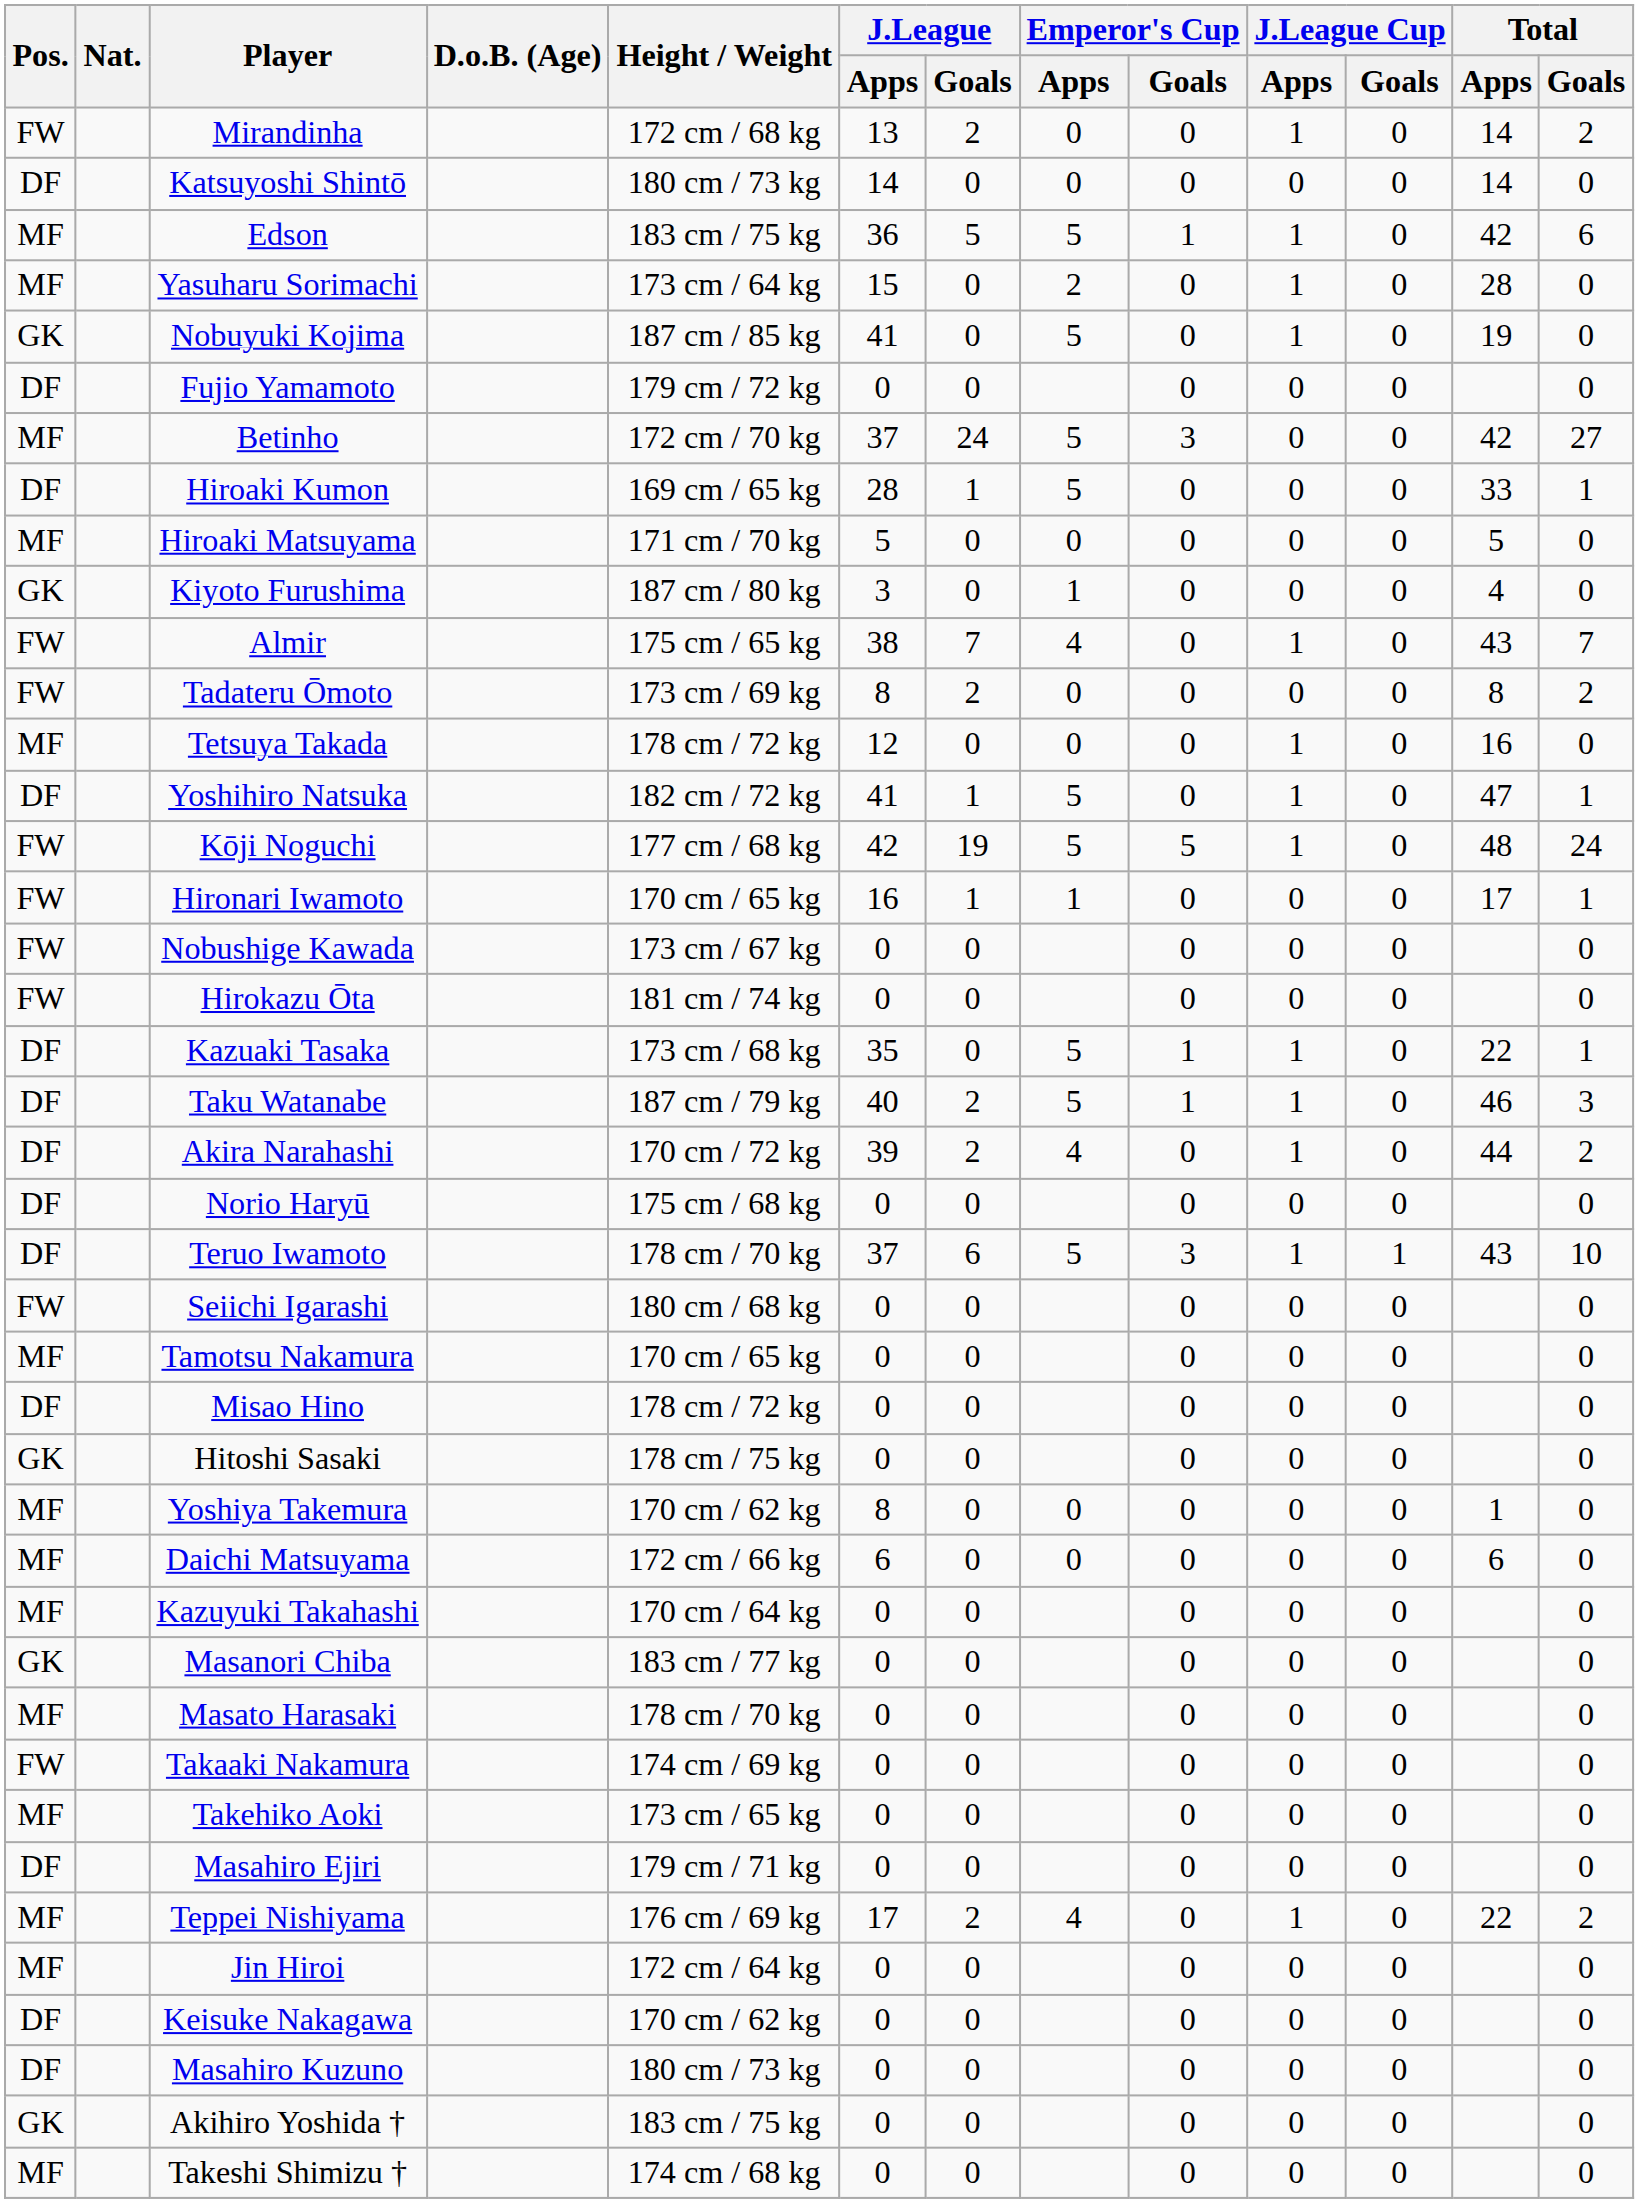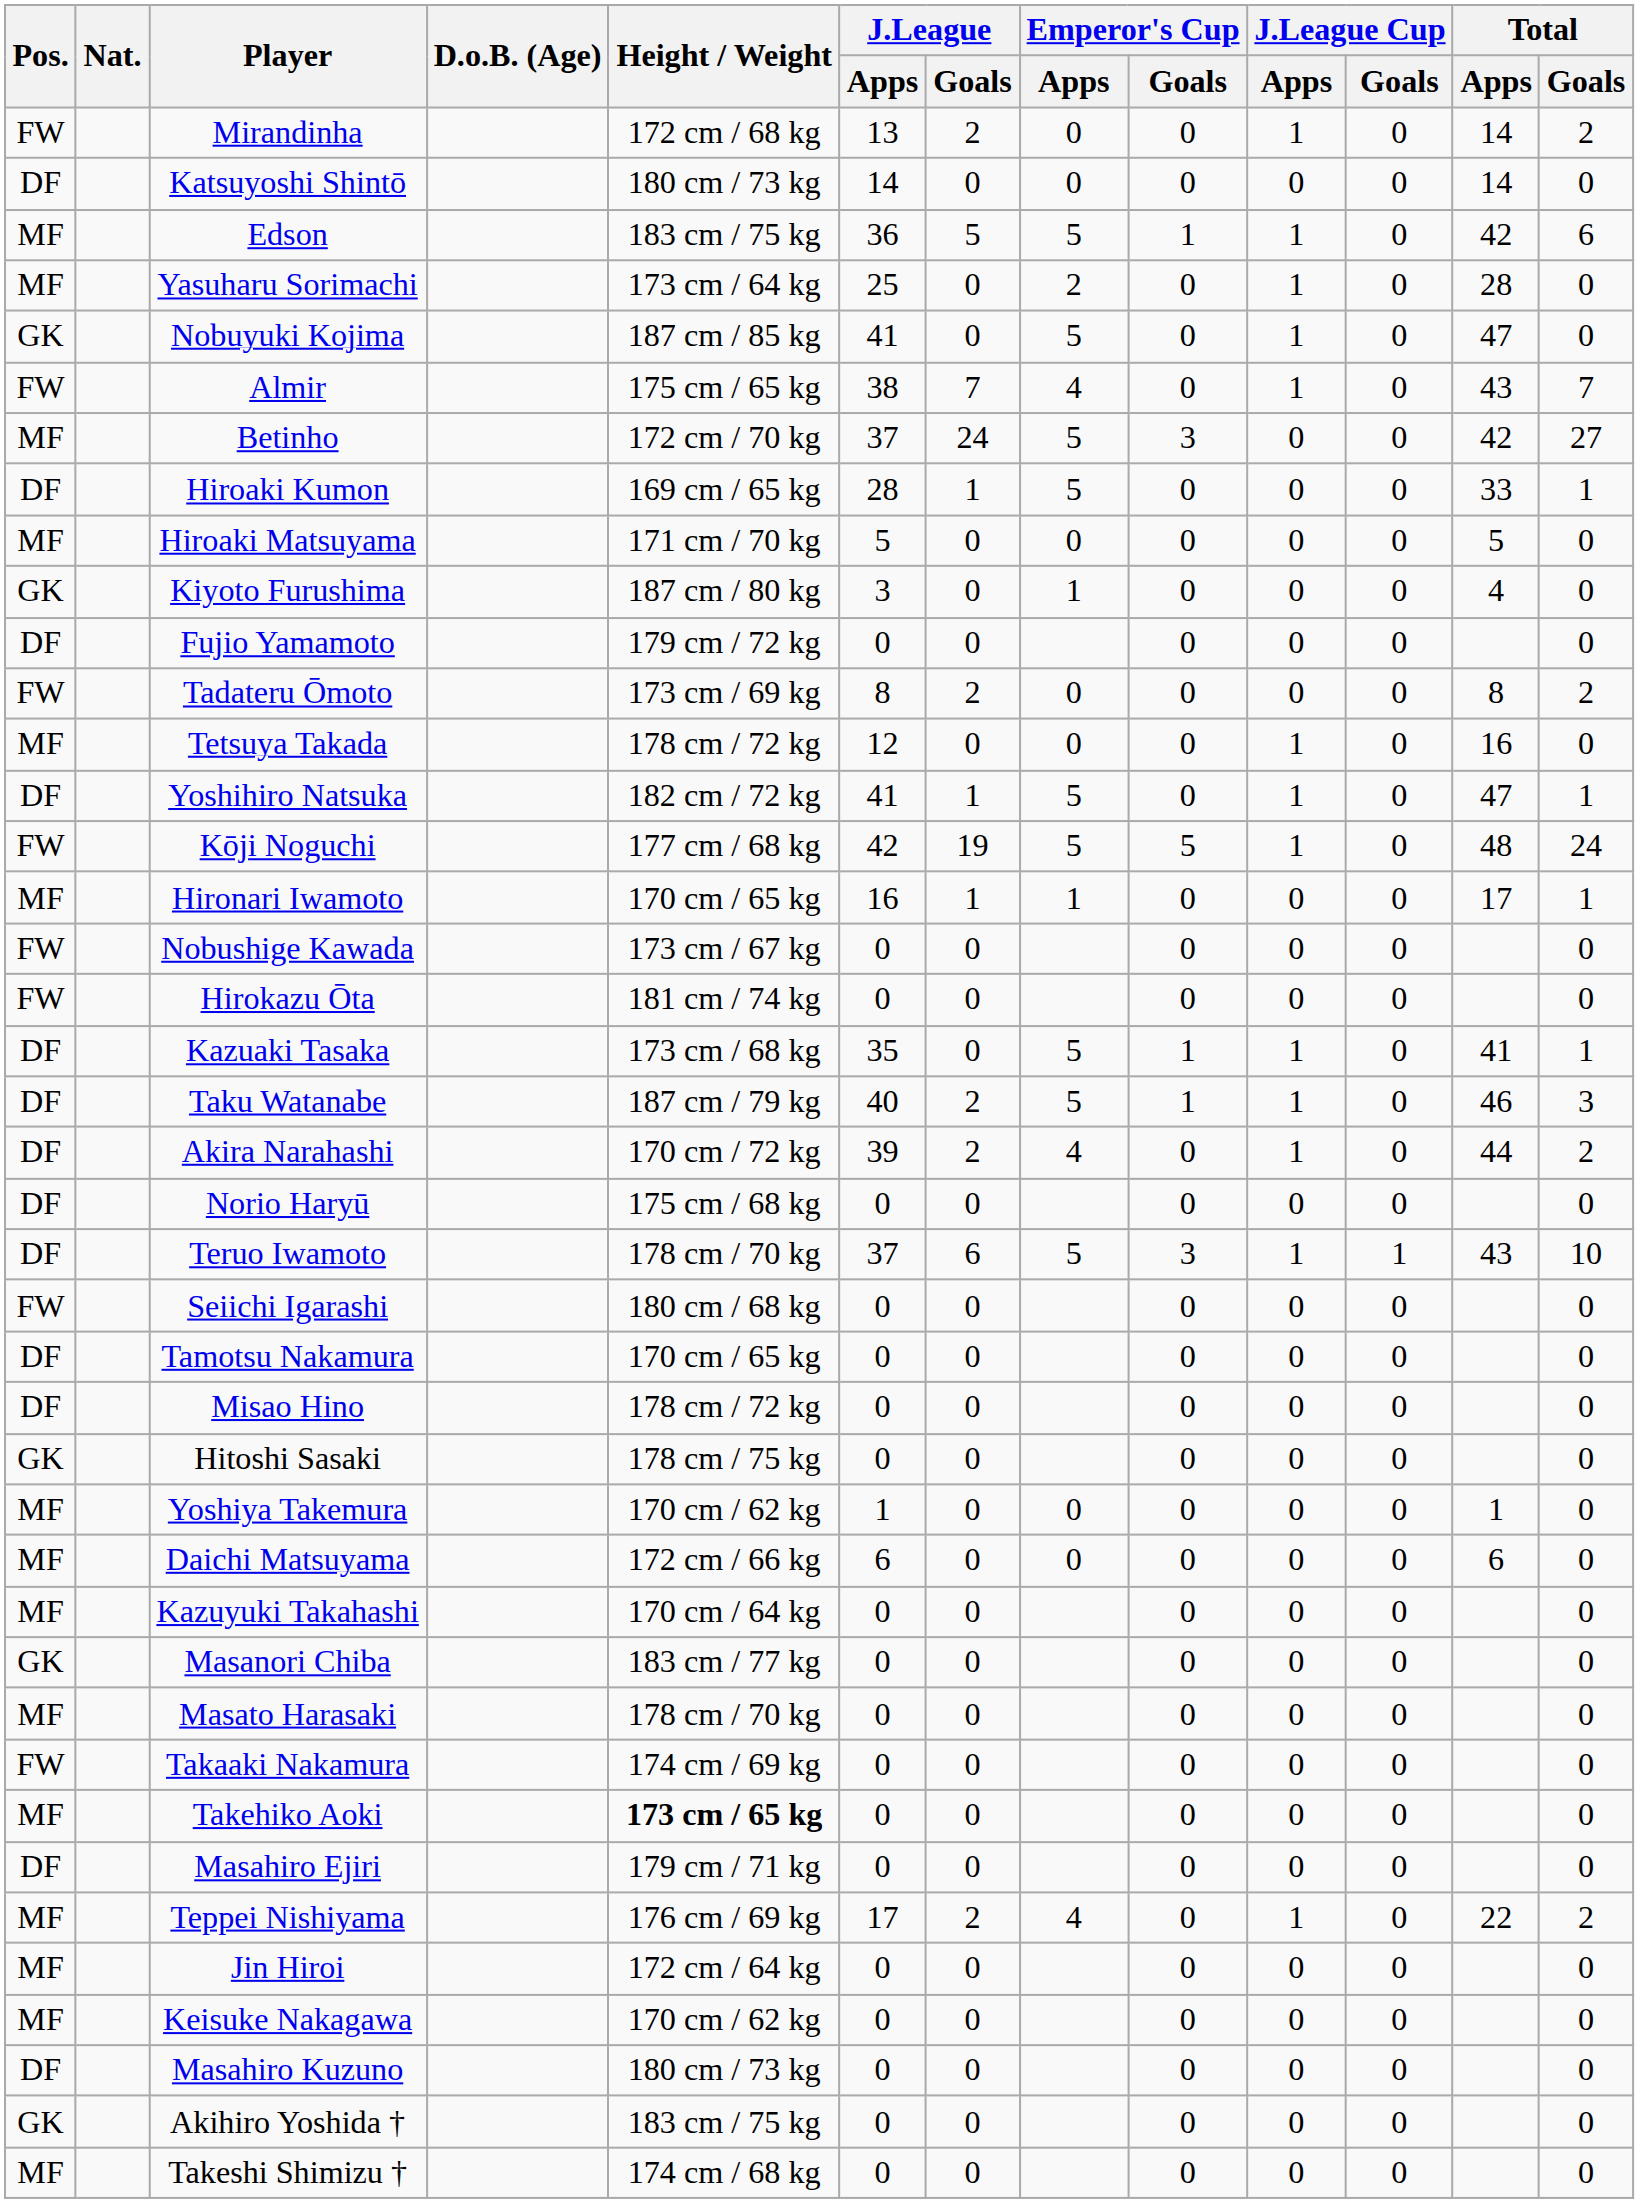Yasuharu Sorimachi | J.League / Apps: 15 -> 25
Nobuyuki Kojima | Total / Apps: 19 -> 47
rows swapped: Fujio Yamamoto <-> Almir
Hironari Iwamoto | Pos.: FW -> MF
Kazuaki Tasaka | Total / Apps: 22 -> 41
Tamotsu Nakamura | Pos.: MF -> DF
Yoshiya Takemura | J.League / Apps: 8 -> 1
Takehiko Aoki | Height / Weight: normal -> bold
Keisuke Nakagawa | Pos.: DF -> MF
